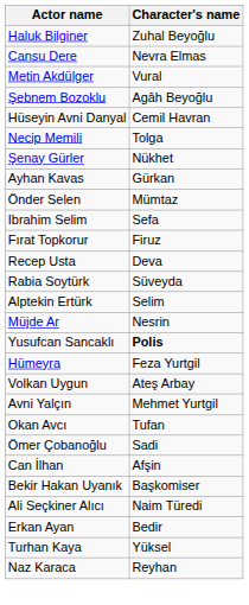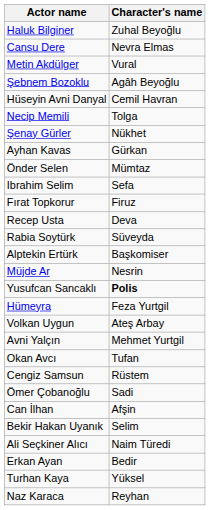Alptekin Ertürk | Character's name: Selim -> Başkomiser
+ row: Cengiz Samsun | Rüstem
Bekir Hakan Uyanık | Character's name: Başkomiser -> Selim
